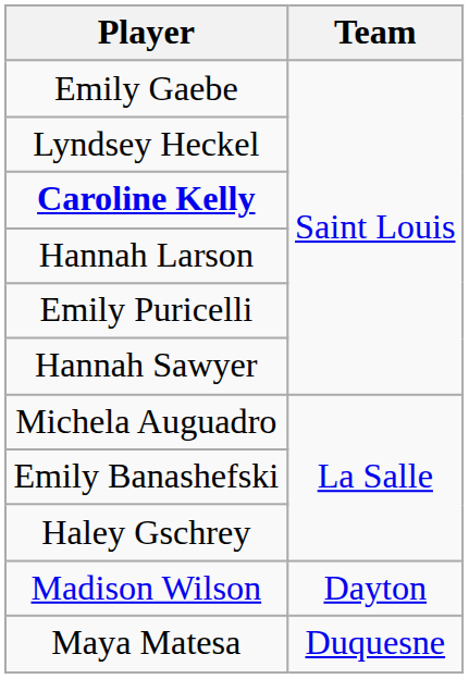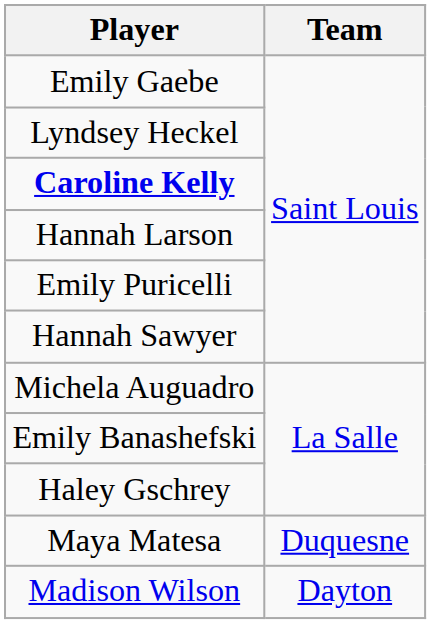rows swapped: Madison Wilson <-> Maya Matesa
